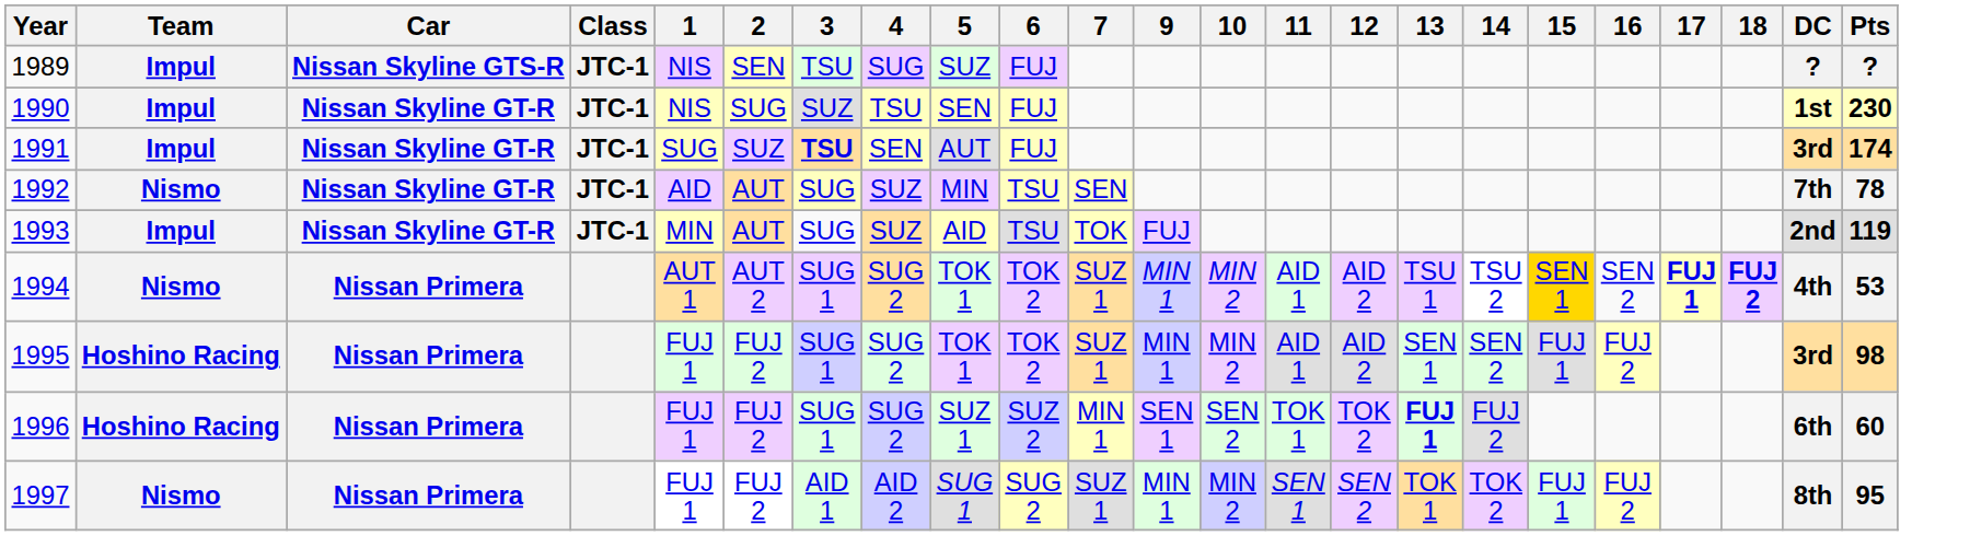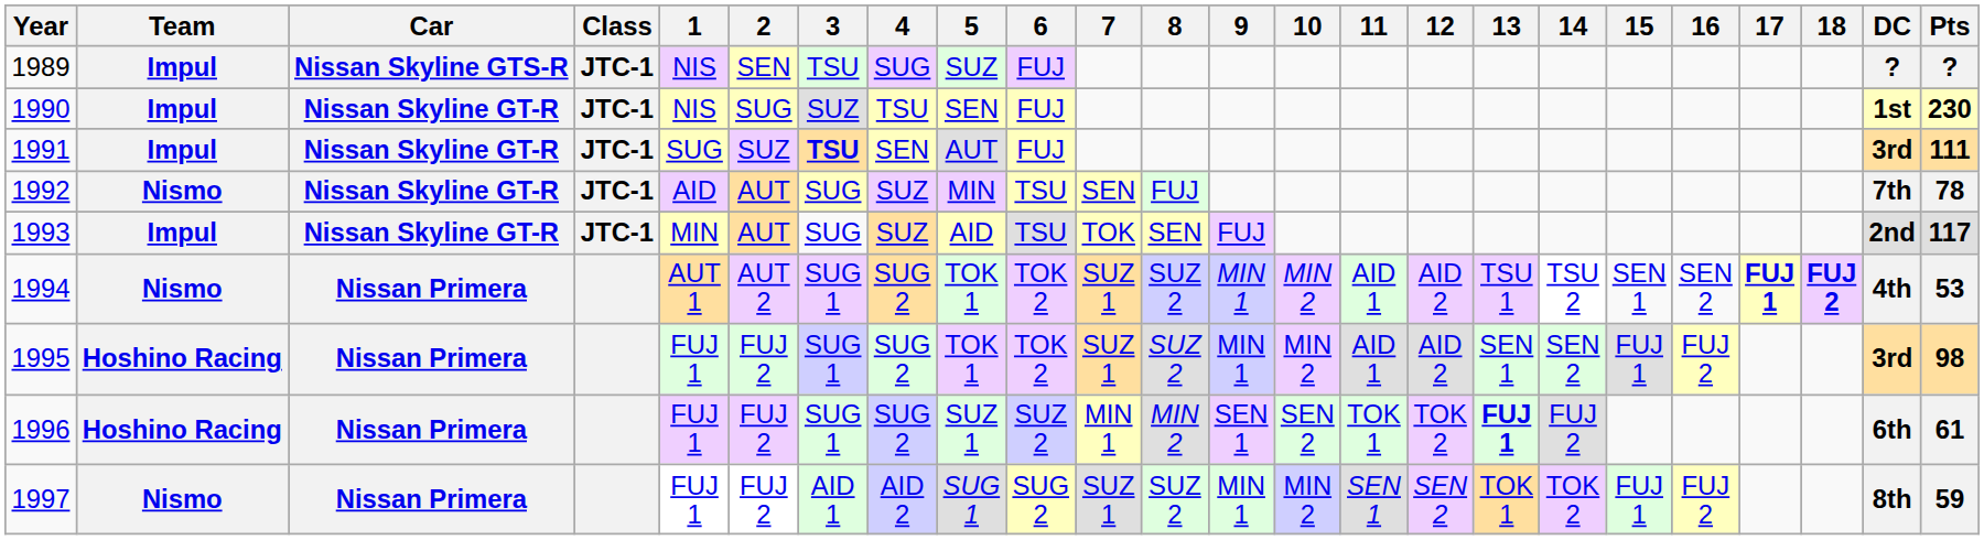+ column: 8 | FUJ | SEN | SUZ 2 | SUZ 2 | MIN 2 | SUZ 2
1991 | Pts: 174 -> 111
1993 | Pts: 119 -> 117
1994 | 15: gold background -> no background
1996 | Pts: 60 -> 61
1997 | Pts: 95 -> 59
